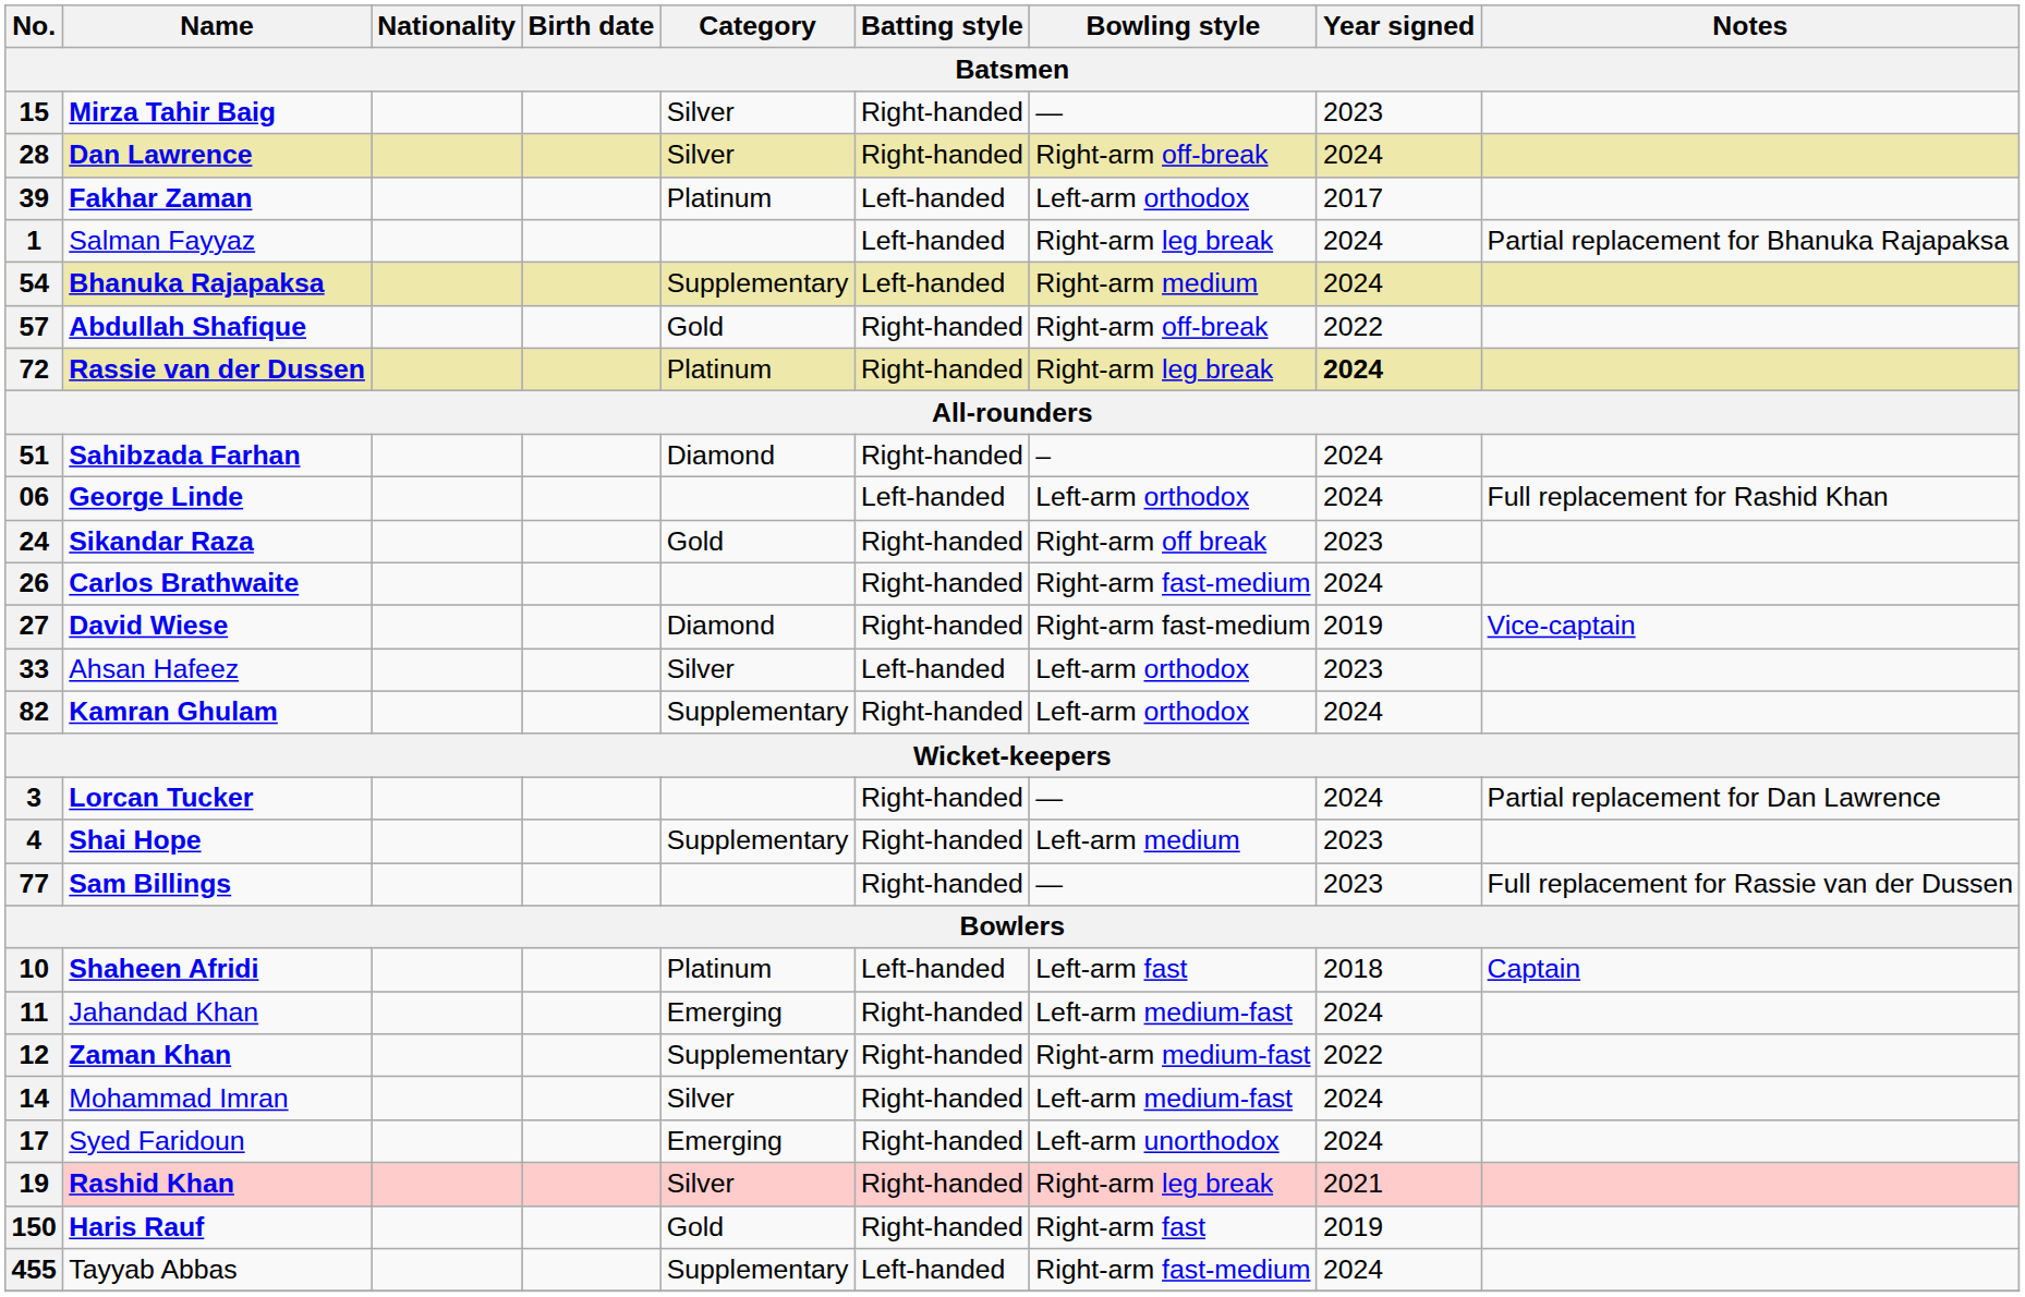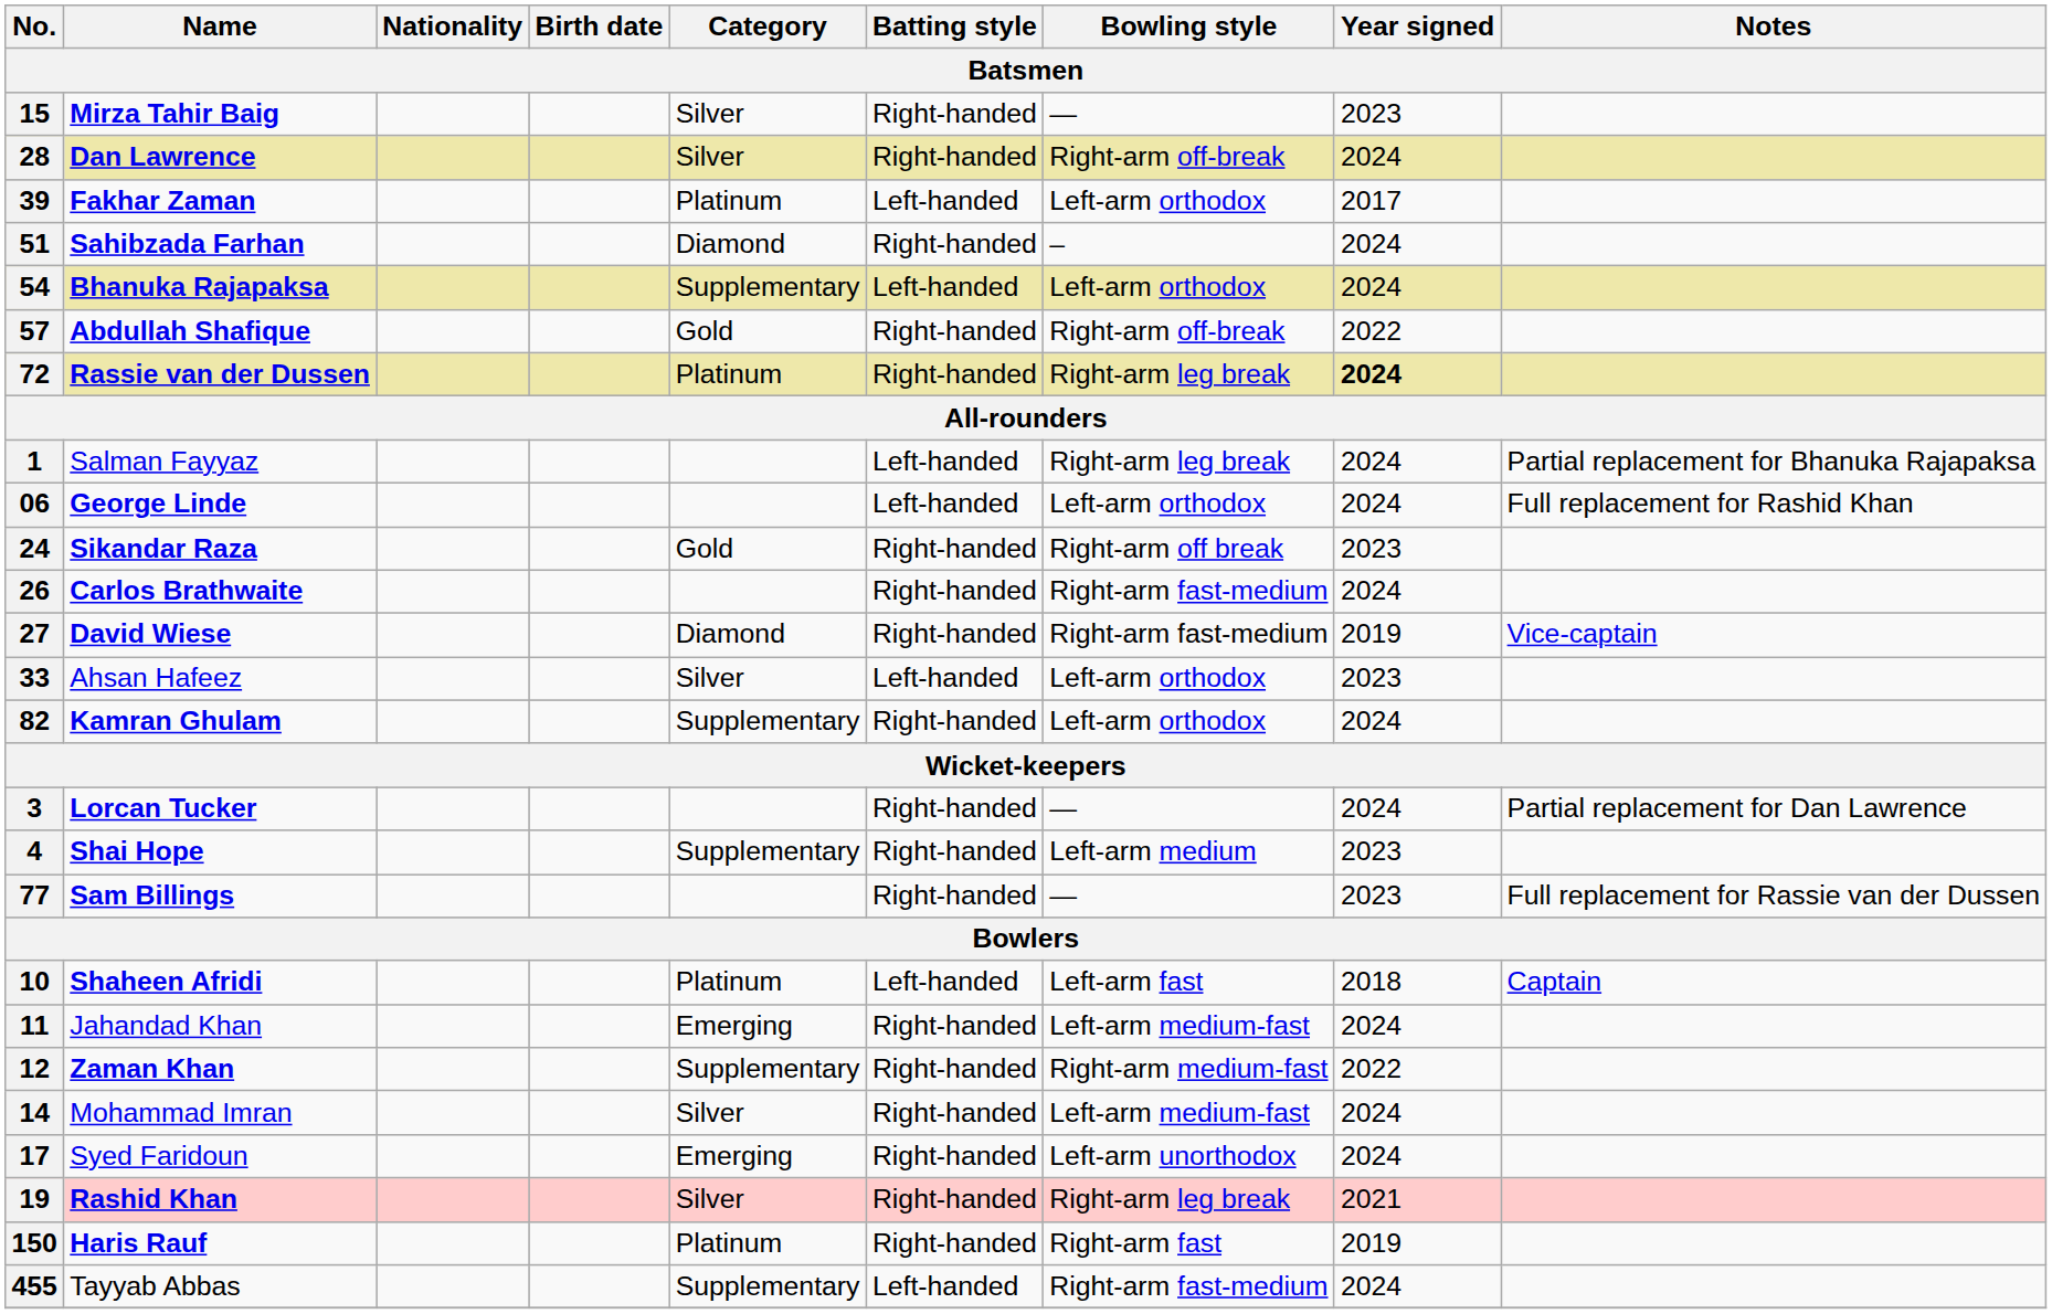rows swapped: 51 <-> 1
54 | Bowling style: Right-arm medium -> Left-arm orthodox
150 | Category: Gold -> Platinum
